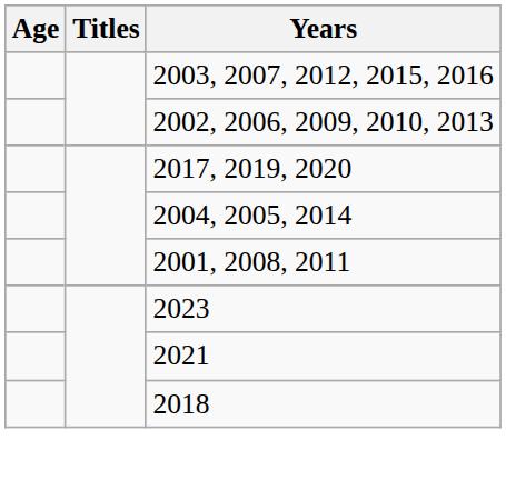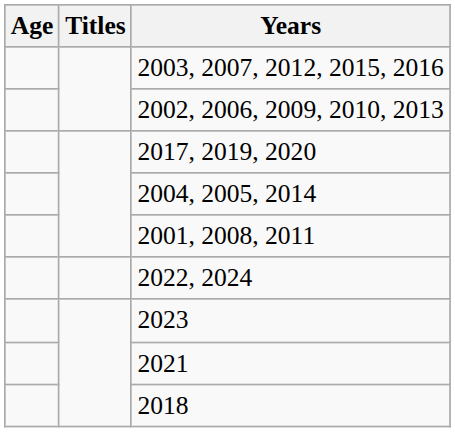+ row: 2022, 2024
